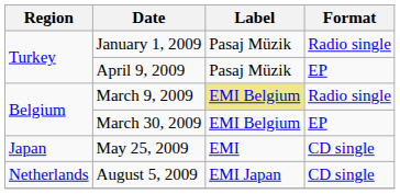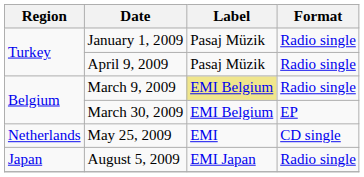April 9, 2009 | Format: EP -> Radio single
May 25, 2009 | Region: Japan -> Netherlands
August 5, 2009 | Region: Netherlands -> Japan
August 5, 2009 | Format: CD single -> Radio single
